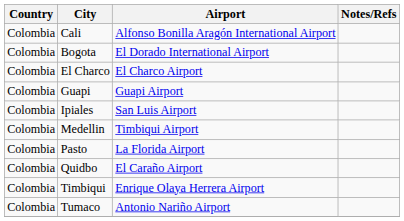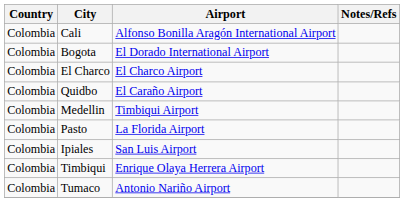- row: Colombia | Guapi | Guapi Airport
rows swapped: Ipiales <-> Quidbo
